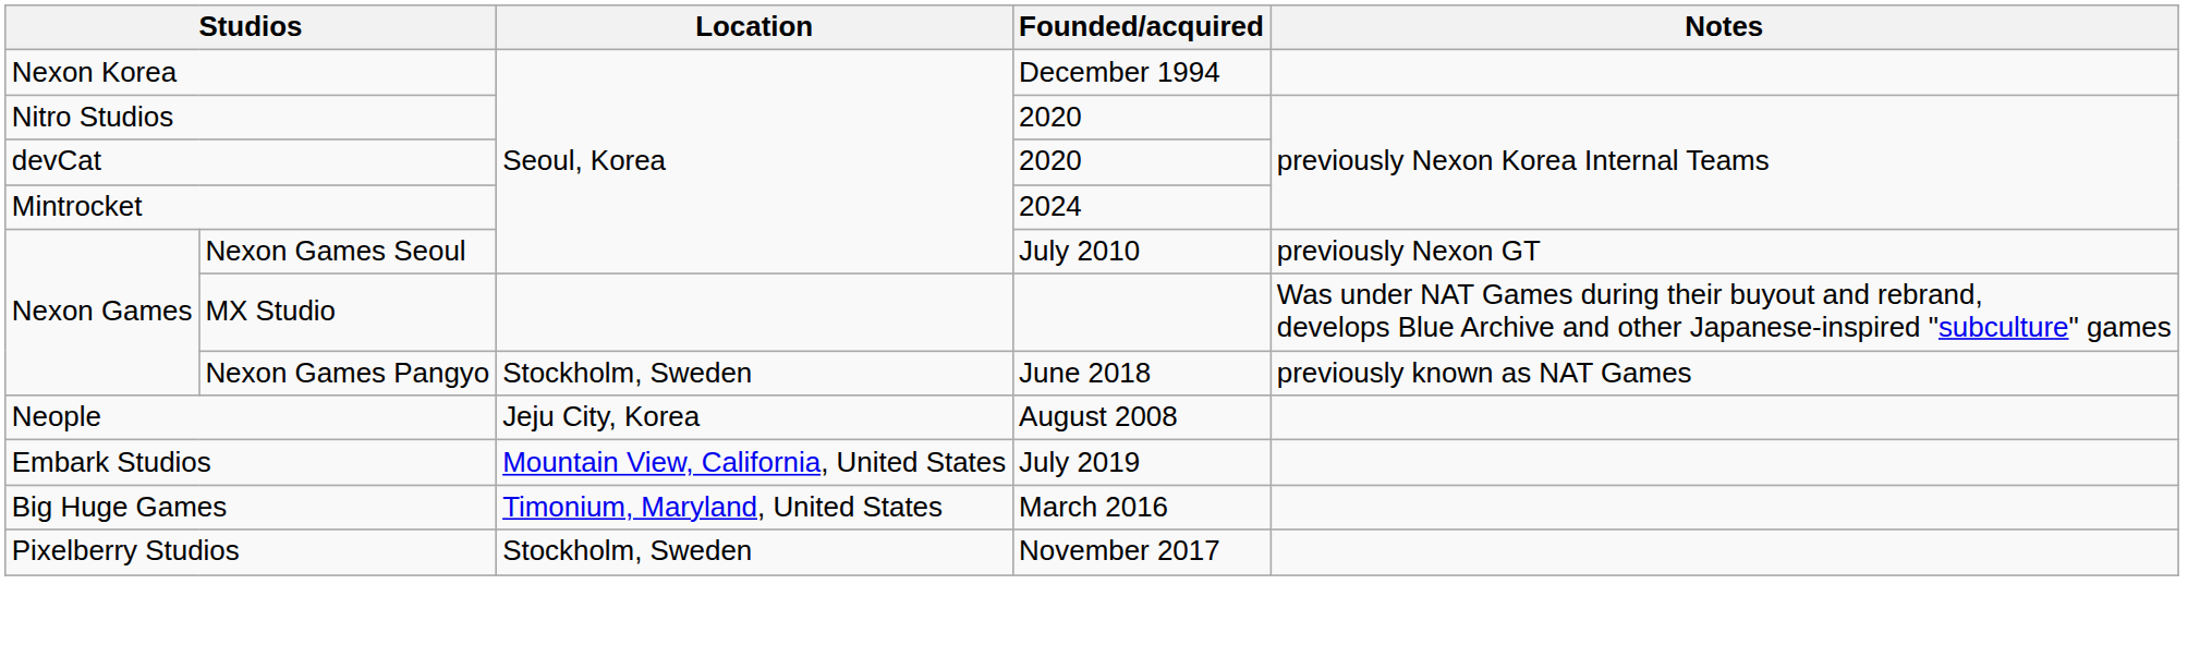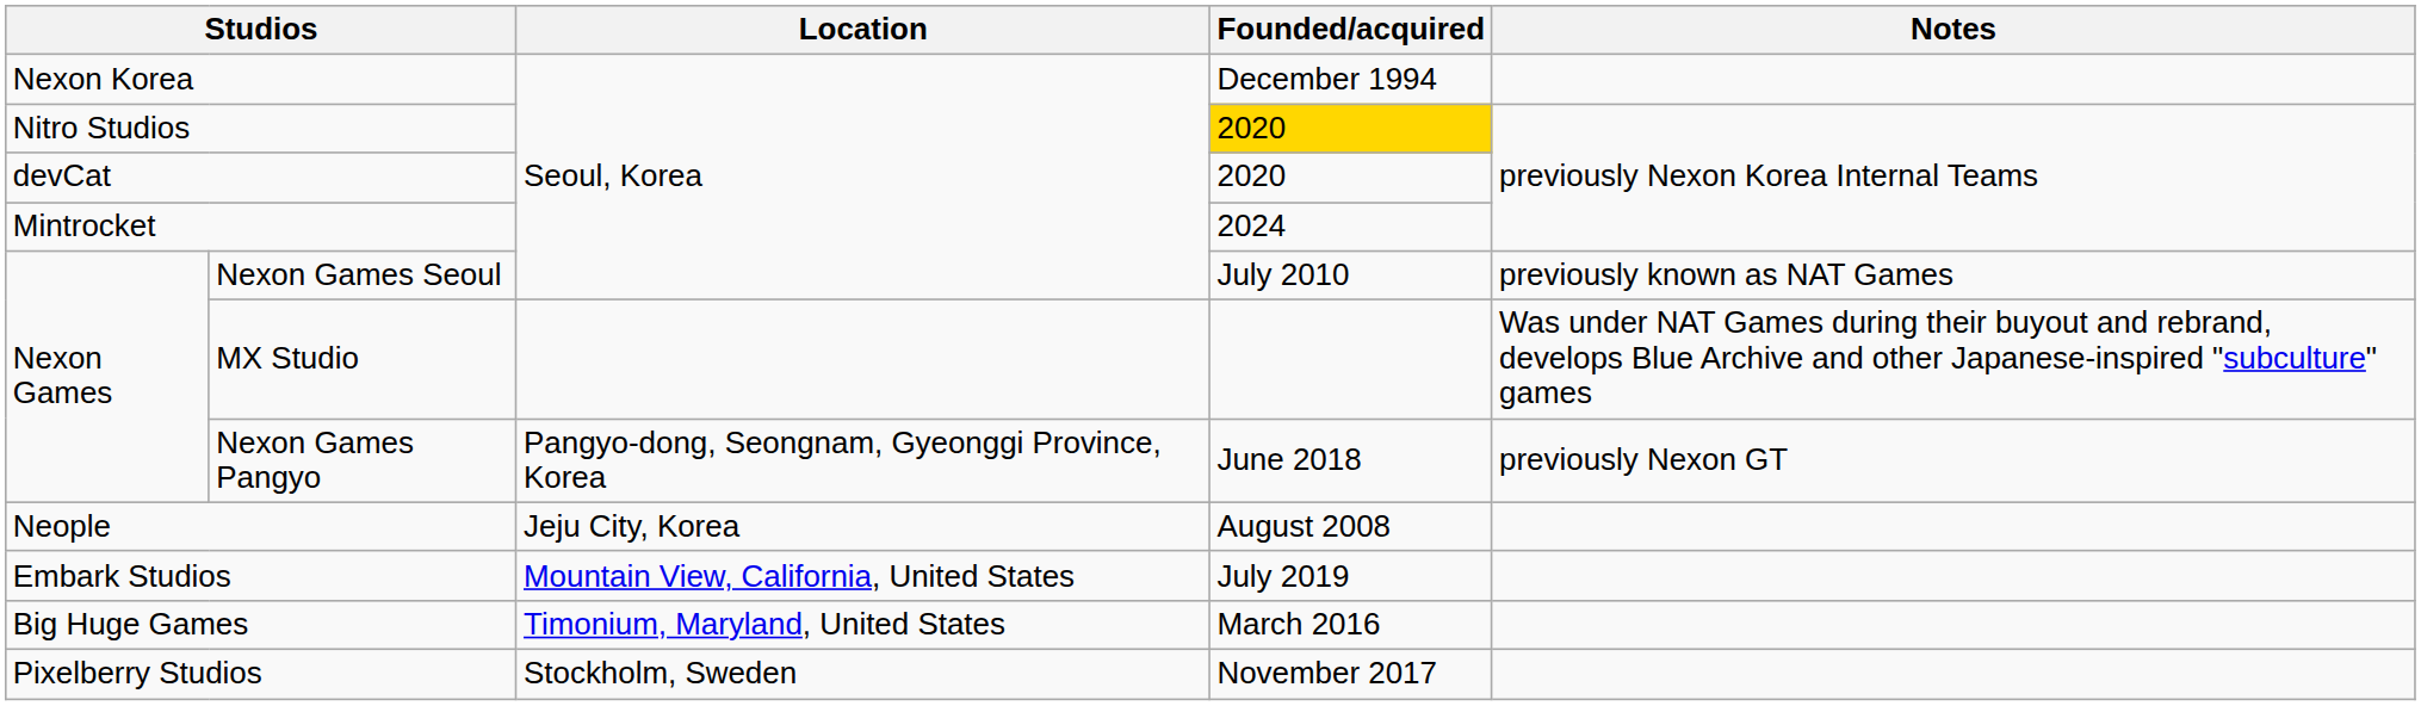Nitro Studios | Founded/acquired: no background -> gold background
Nexon Games Seoul | Notes: previously Nexon GT -> previously known as NAT Games
Nexon Games Pangyo | Location: Stockholm, Sweden -> Pangyo-dong, Seongnam, Gyeonggi Province, Korea
Nexon Games Pangyo | Notes: previously known as NAT Games -> previously Nexon GT
